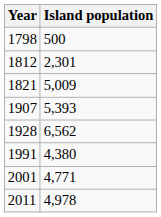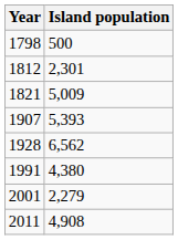2001 | Island population: 4,771 -> 2,279
2011 | Island population: 4,978 -> 4,908
